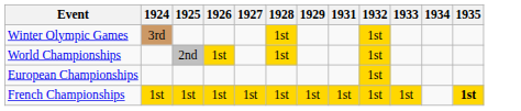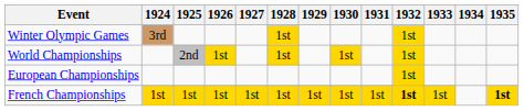+ column: 1930 | 1st | 1st
French Championships | 1932: normal -> bold
